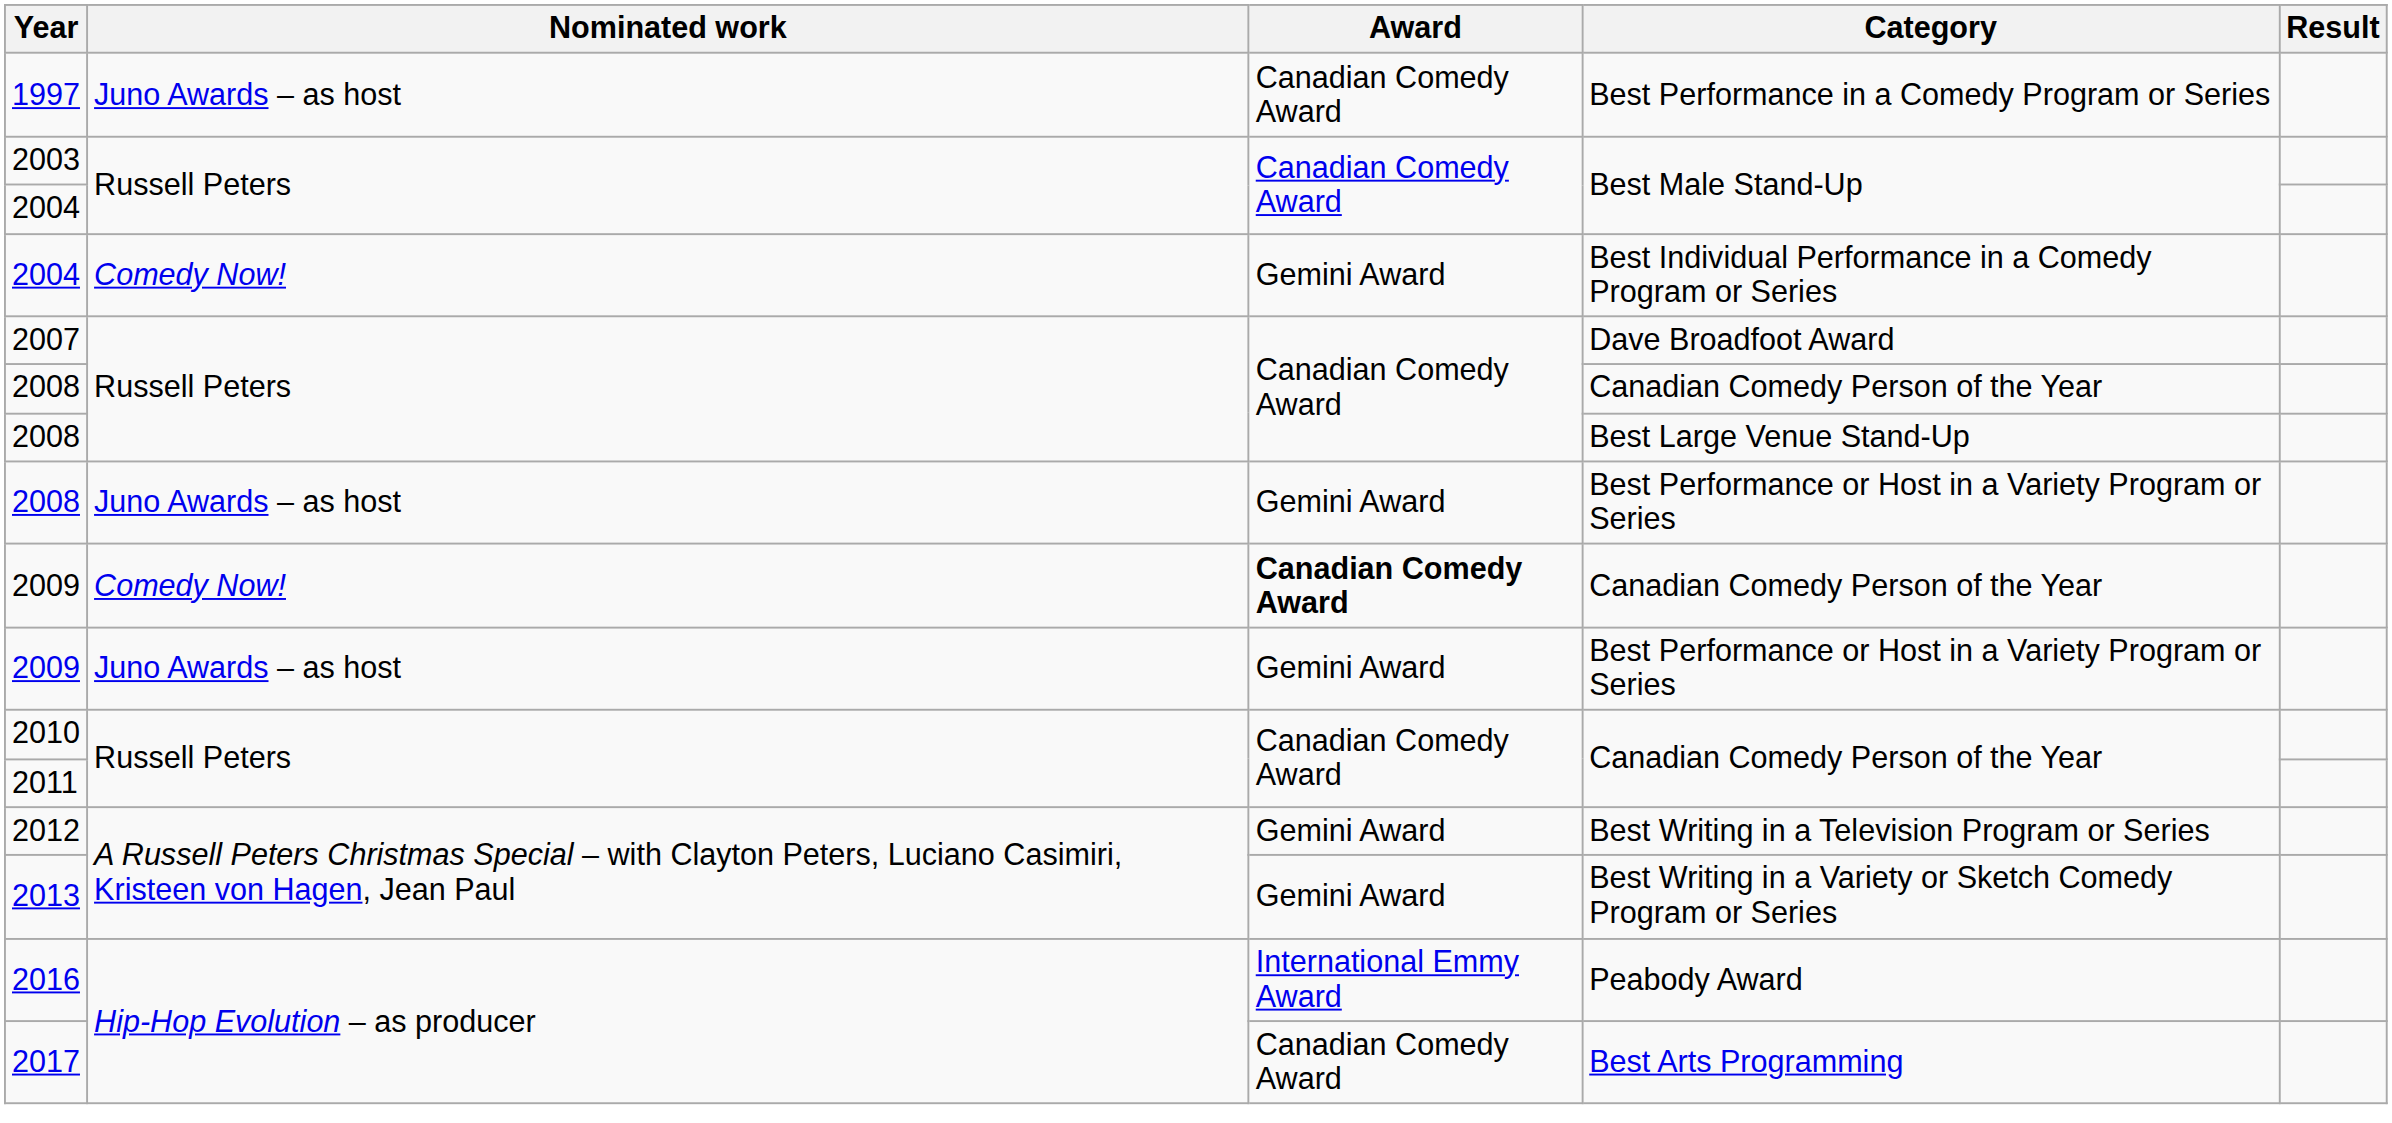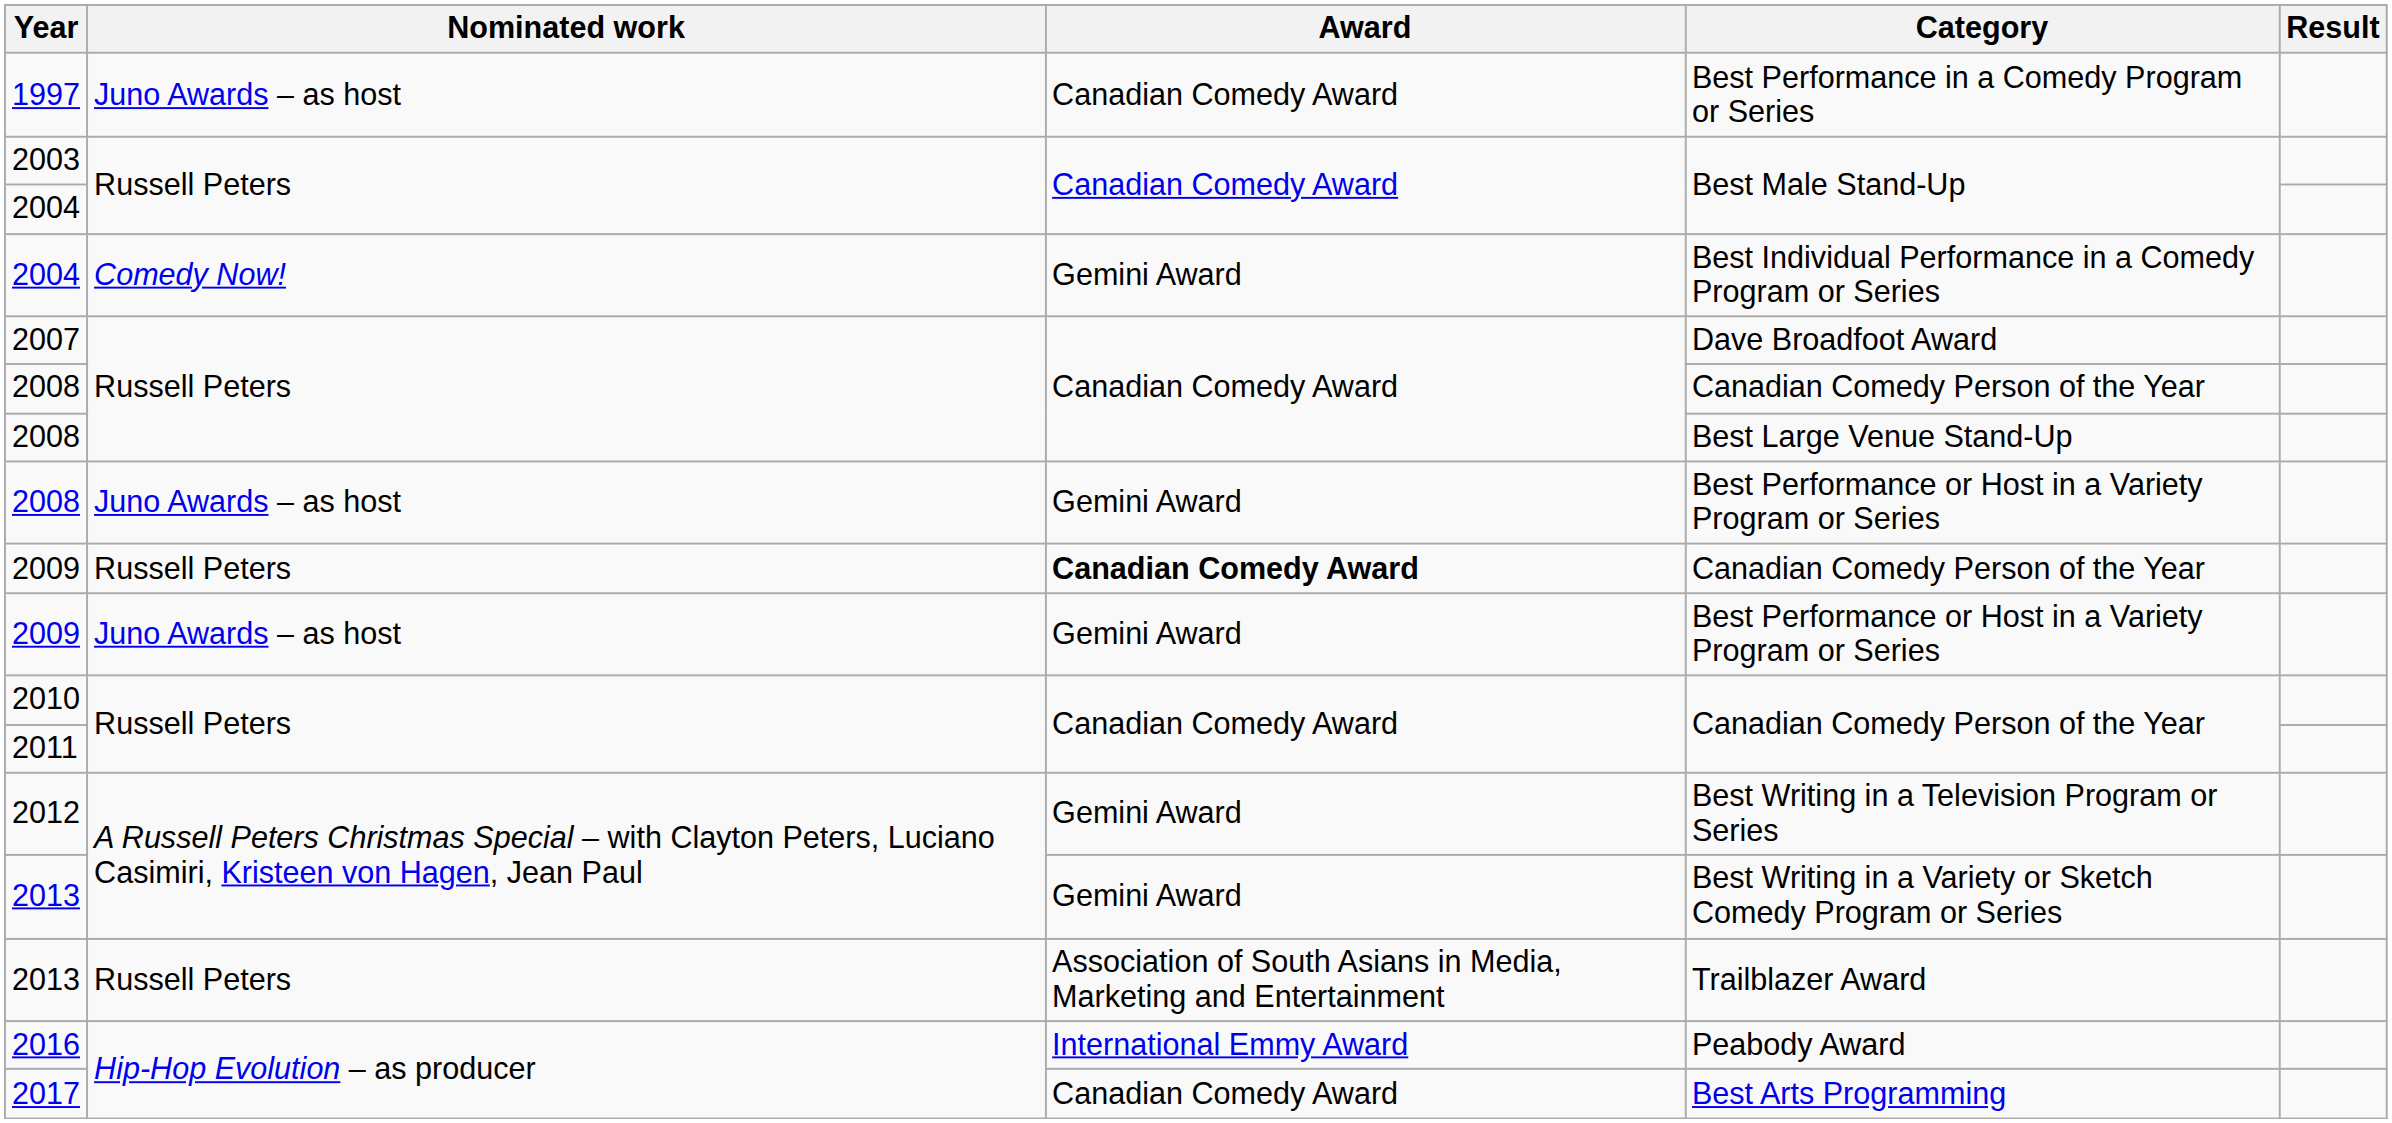2009 / Canadian Comedy Person of the Year | Nominated work: Comedy Now! -> Russell Peters
+ row: 2013 | Russell Peters | Association of South Asians in Media, Marketing and Entertainment | Trailblazer Award
